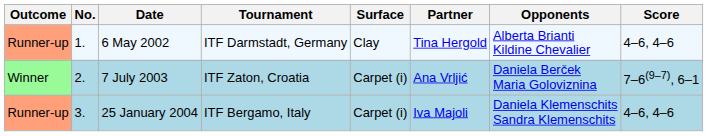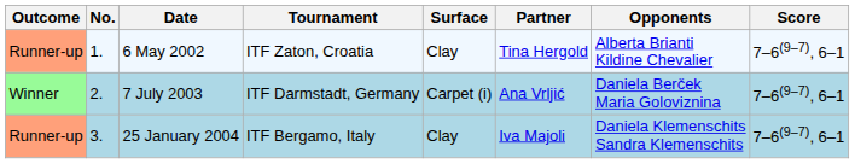6 May 2002 | Tournament: ITF Darmstadt, Germany -> ITF Zaton, Croatia
6 May 2002 | Score: 4–6, 4–6 -> 7–6(9–7), 6–1
7 July 2003 | Tournament: ITF Zaton, Croatia -> ITF Darmstadt, Germany
25 January 2004 | Surface: Carpet (i) -> Clay
25 January 2004 | Score: 4–6, 4–6 -> 7–6(9–7), 6–1
